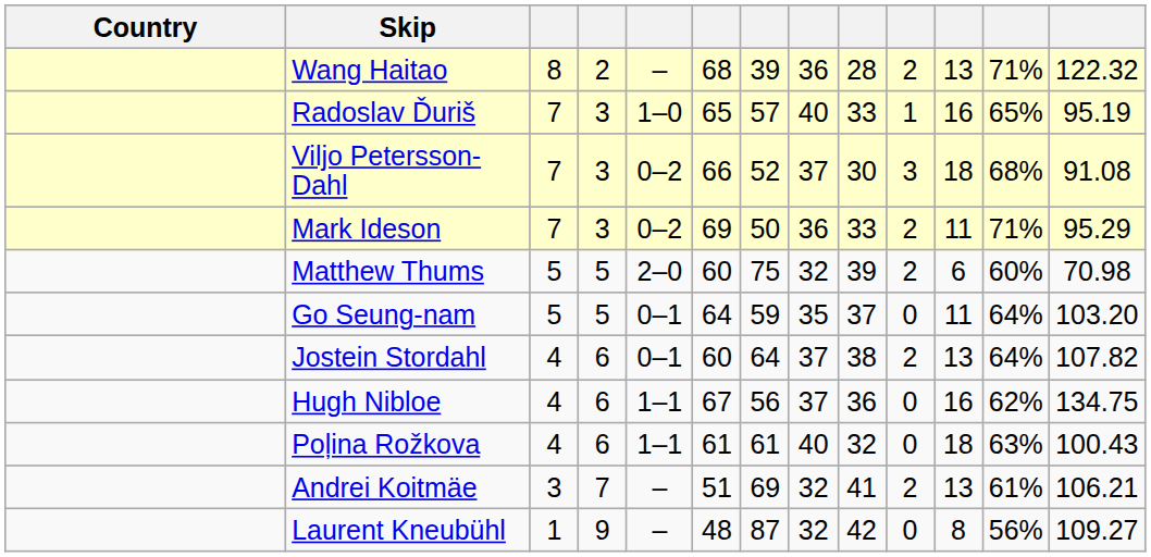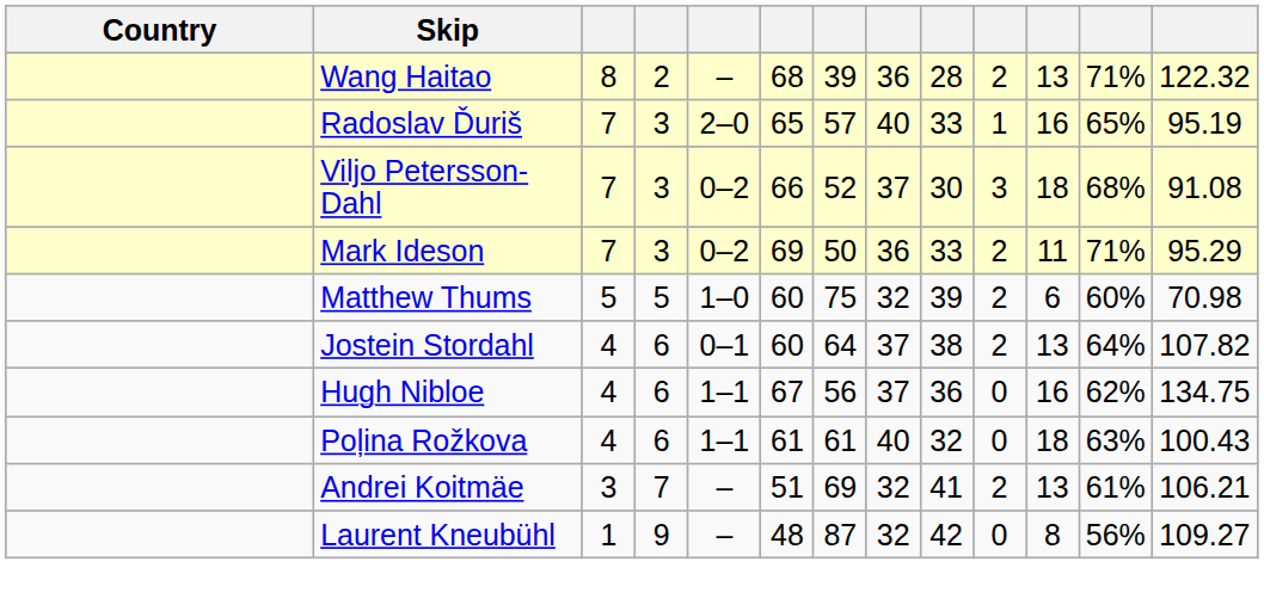Radoslav Ďuriš | column 5: 1–0 -> 2–0
Matthew Thums | column 5: 2–0 -> 1–0
- row: Go Seung-nam | 5 | 5 | 0–1 | 64 | 59 | 35 | 37 | 0 | 11 | 64% | 103.20
